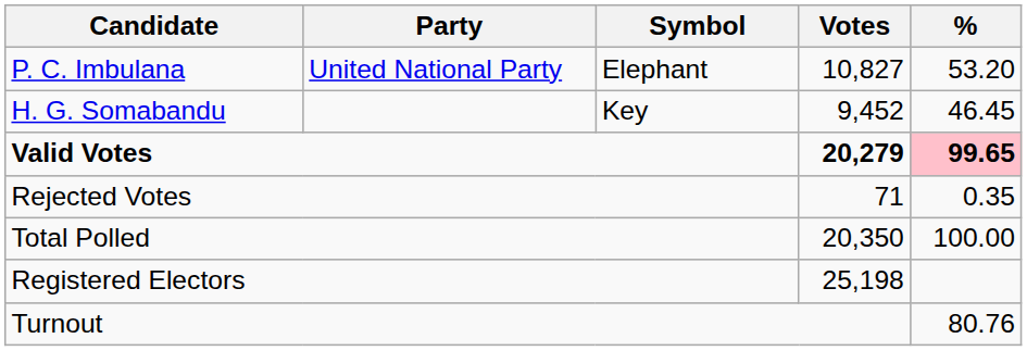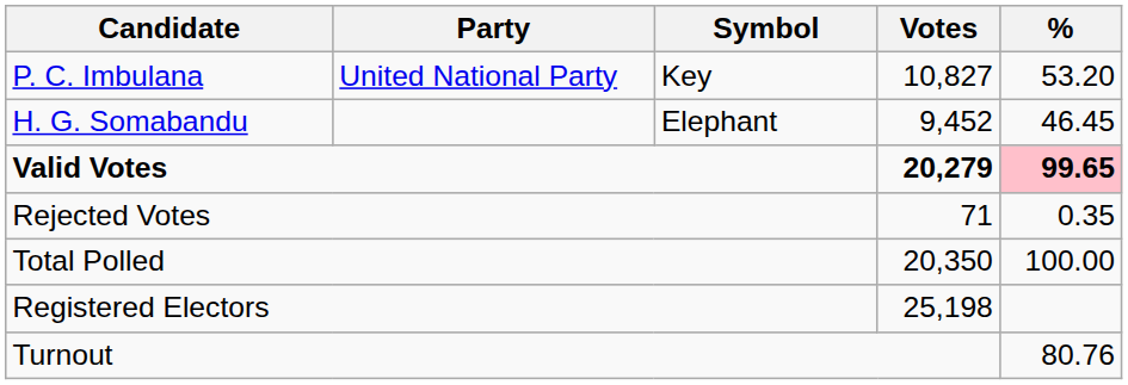P. C. Imbulana | Symbol: Elephant -> Key
H. G. Somabandu | Symbol: Key -> Elephant
